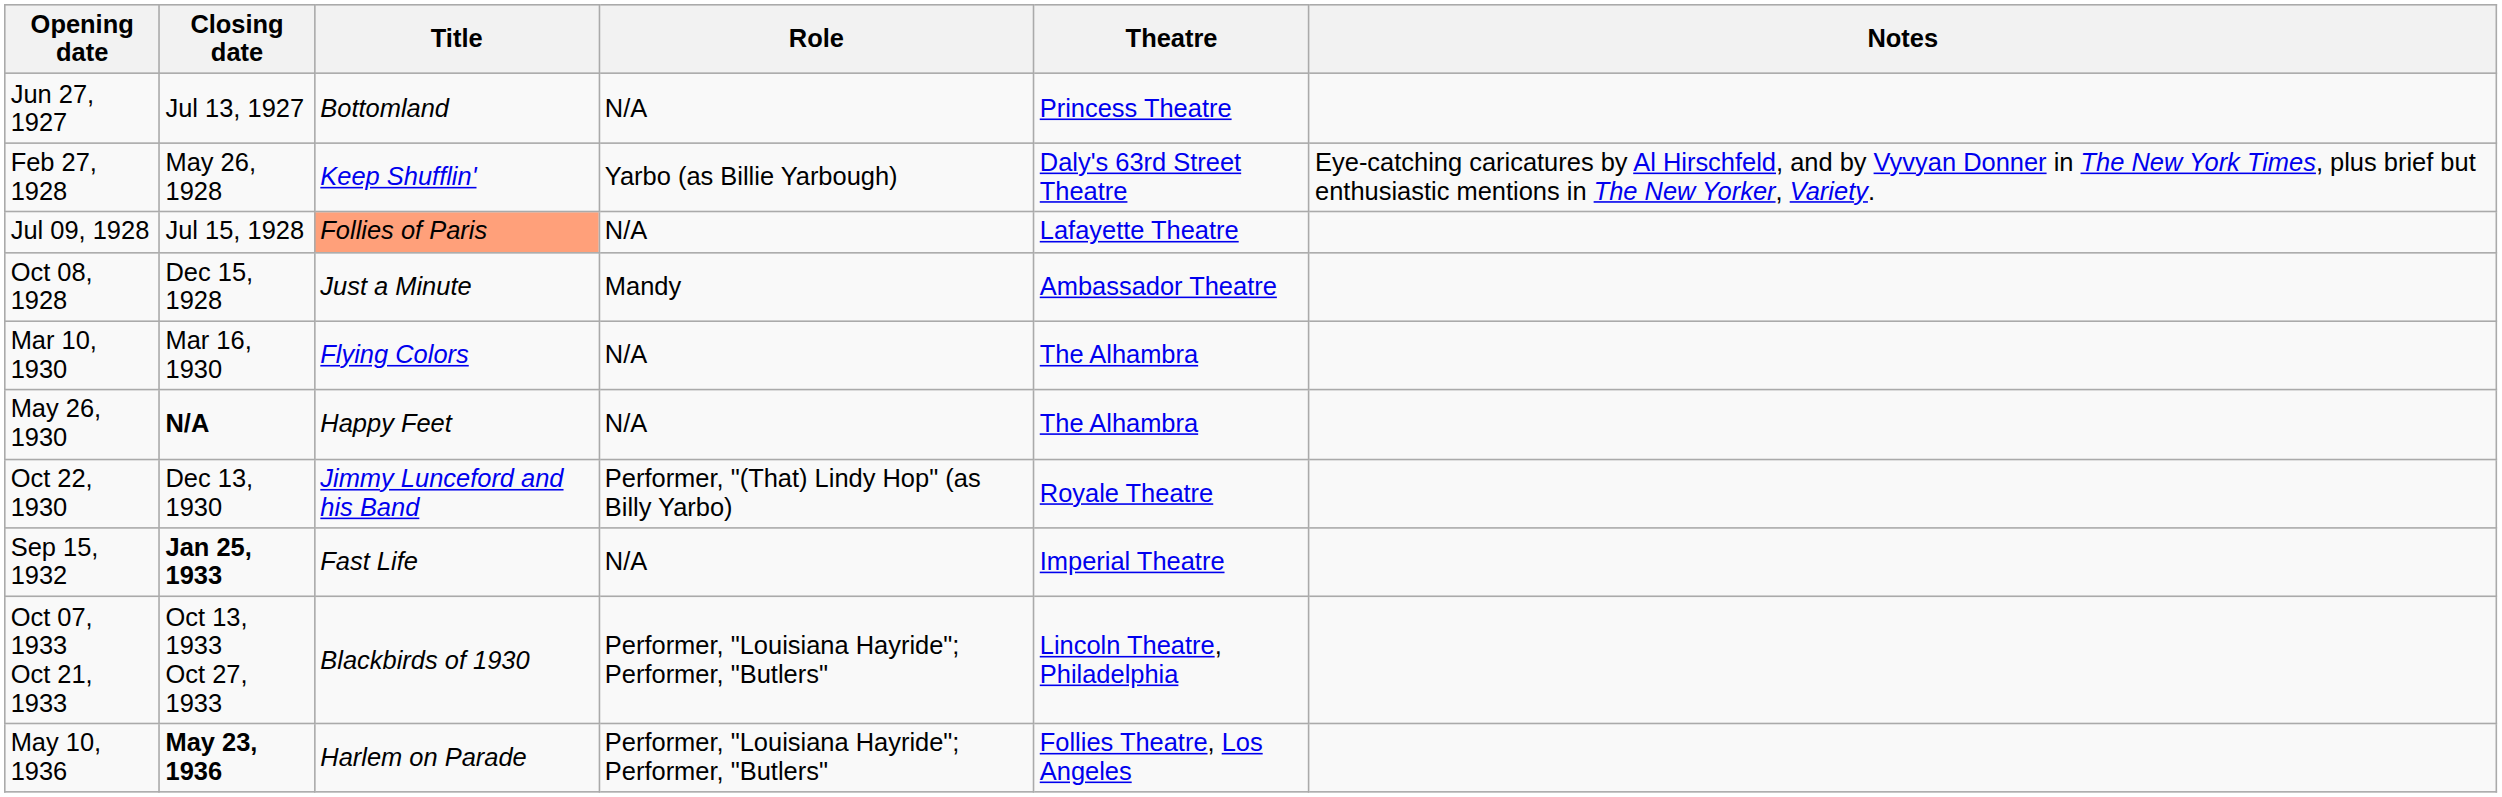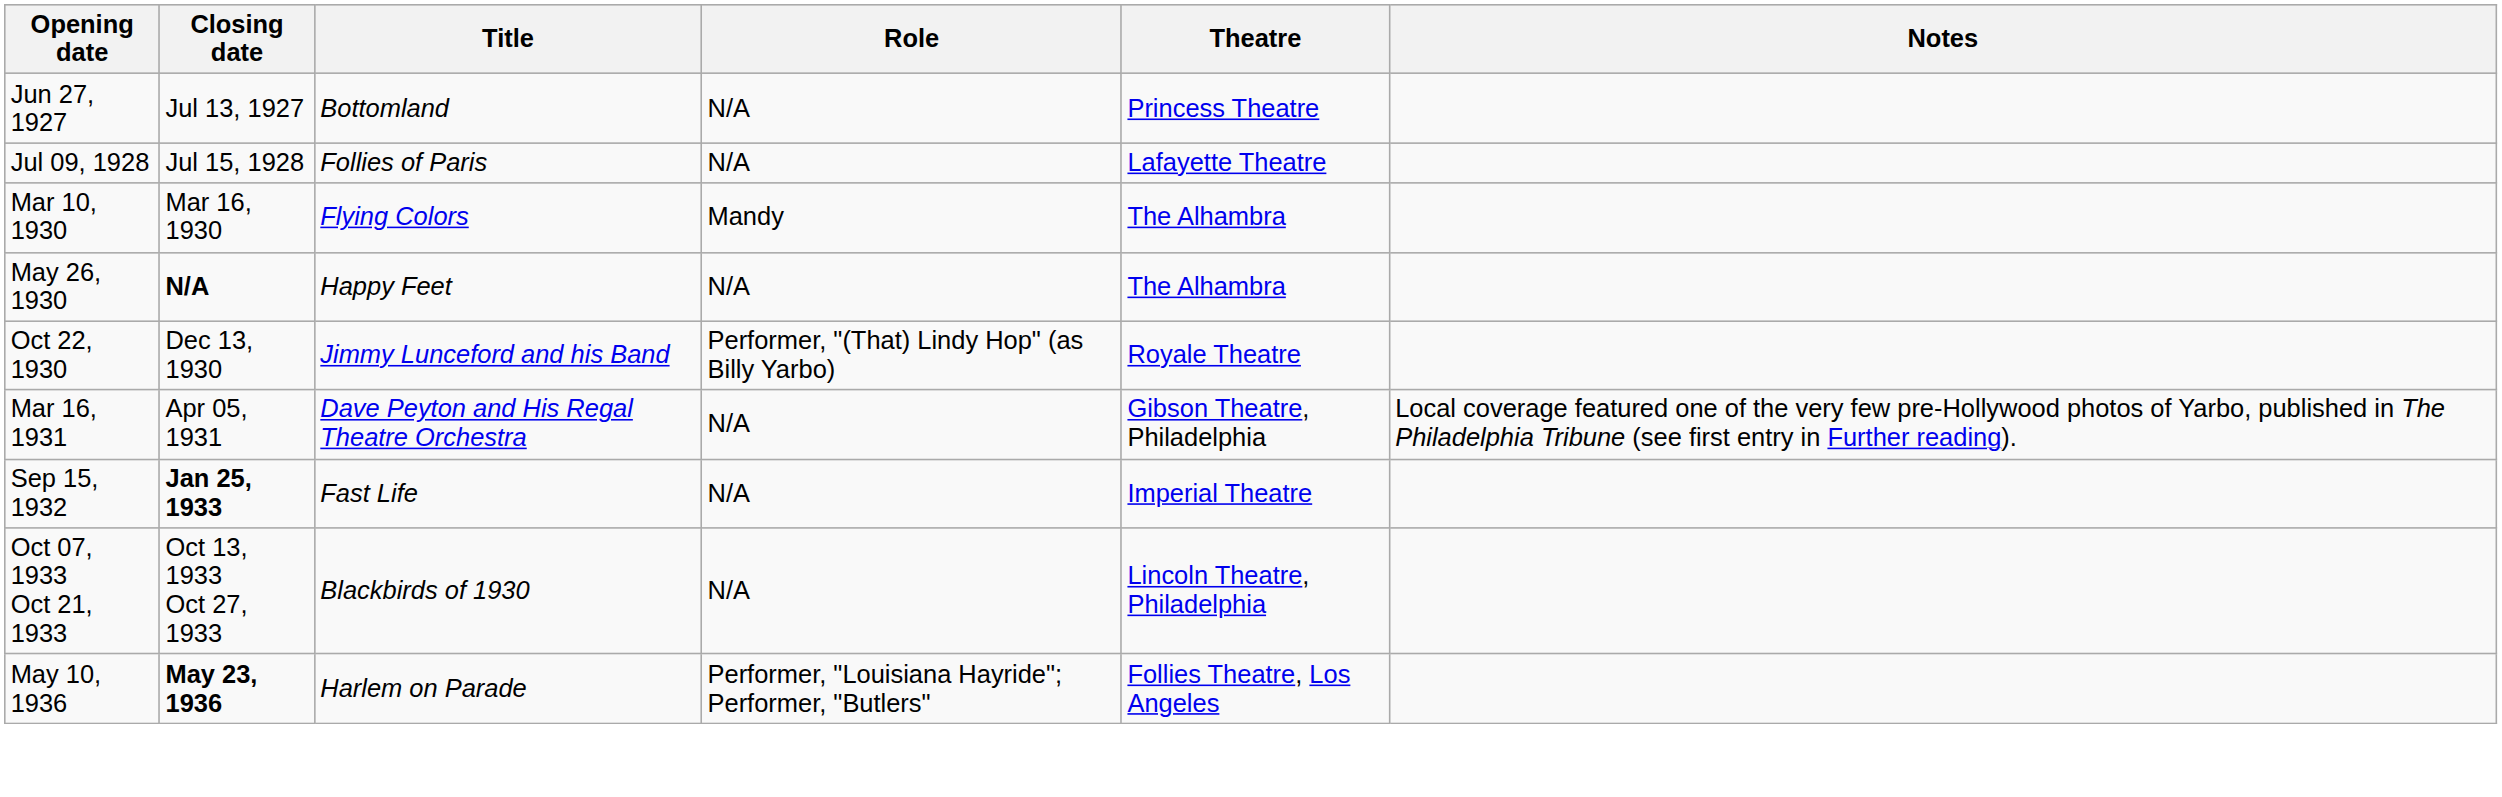- row: Feb 27, 1928 | May 26, 1928 | Keep Shufflin' | Yarbo (as Billie Yarbough) | Daly's 63rd Street Theatre | Eye-catching caricatures by Al Hirschfeld, and by Vyvyan Donner in The New York Times, plus brief but enthusiastic mentions in The New Yorker, Variety.
Jul 09, 1928 | Title: lightsalmon background -> no background
- row: Oct 08, 1928 | Dec 15, 1928 | Just a Minute | Mandy | Ambassador Theatre
Mar 10, 1930 | Role: N/A -> Mandy
+ row: Mar 16, 1931 | Apr 05, 1931 | Dave Peyton and His Regal Theatre Orchestra | N/A | Gibson Theatre, Philadelphia | Local coverage featured one of the very few pre-Hollywood photos of Yarbo, published in The Philadelphia Tribune (see first entry in Further reading).
Oct 07, 1933 Oct 21, 1933 | Role: Performer, "Louisiana Hayride"; Performer, "Butlers" -> N/A
